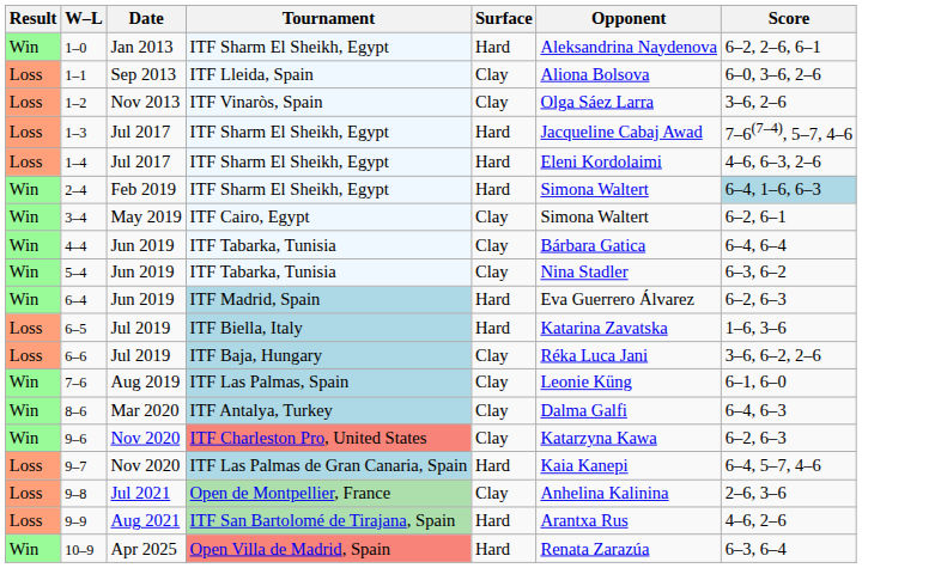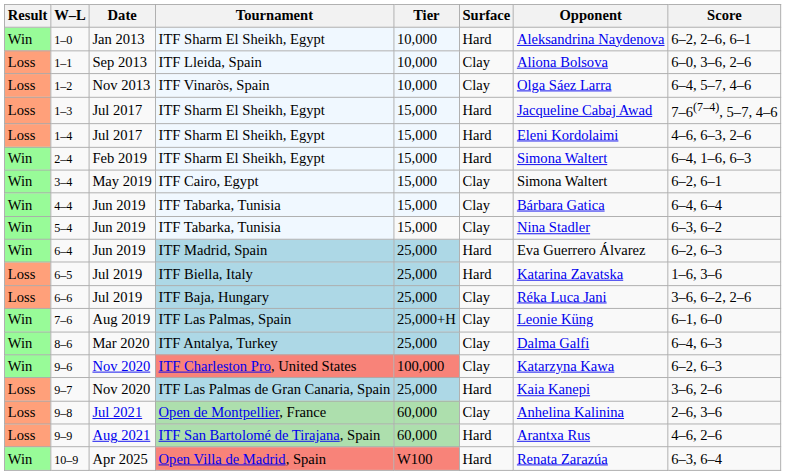+ column: Tier | 10,000 | 10,000 | 10,000 | 15,000 | 15,000 | 15,000 | 15,000 | 15,000 | 15,000 | 25,000 | 25,000 | 25,000 | 25,000+H | 25,000 | 100,000 | 25,000 | 60,000 | 60,000 | W100
1–2 | Score: 3–6, 2–6 -> 6–4, 5–7, 4–6
2–4 | Score: lightblue background -> no background
9–7 | Score: 6–4, 5–7, 4–6 -> 3–6, 2–6
